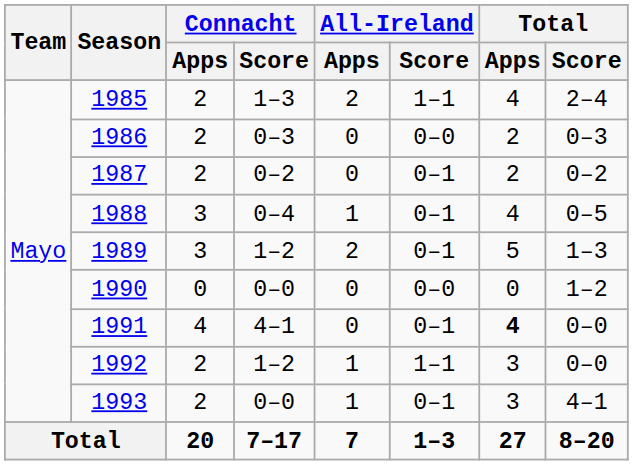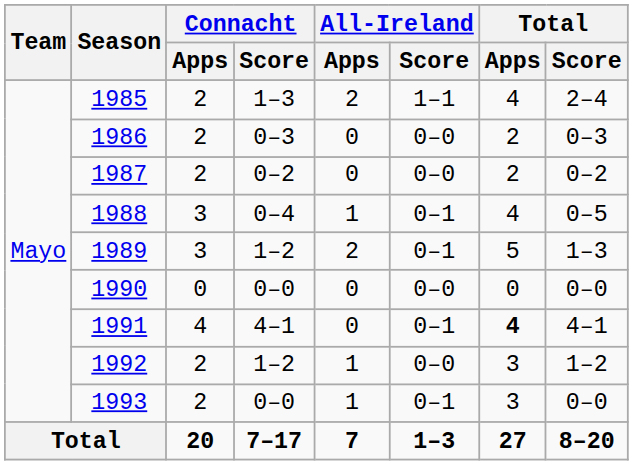1987 | All-Ireland / Score: 0–1 -> 0–0
1990 | Total / Score: 1–2 -> 0–0
1991 | Total / Score: 0–0 -> 4–1
1992 | All-Ireland / Score: 1–1 -> 0–0
1992 | Total / Score: 0–0 -> 1–2
1993 | Total / Score: 4–1 -> 0–0
